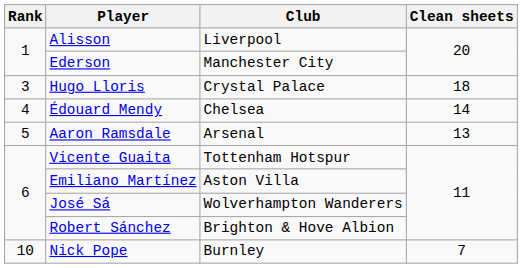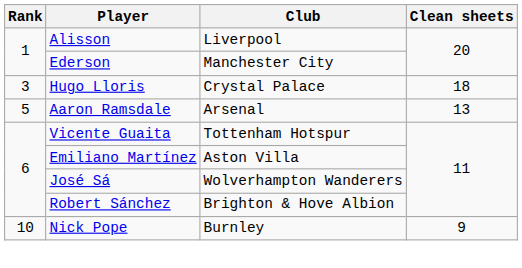- row: 4 | Édouard Mendy | Chelsea | 14
Nick Pope | Clean sheets: 7 -> 9
